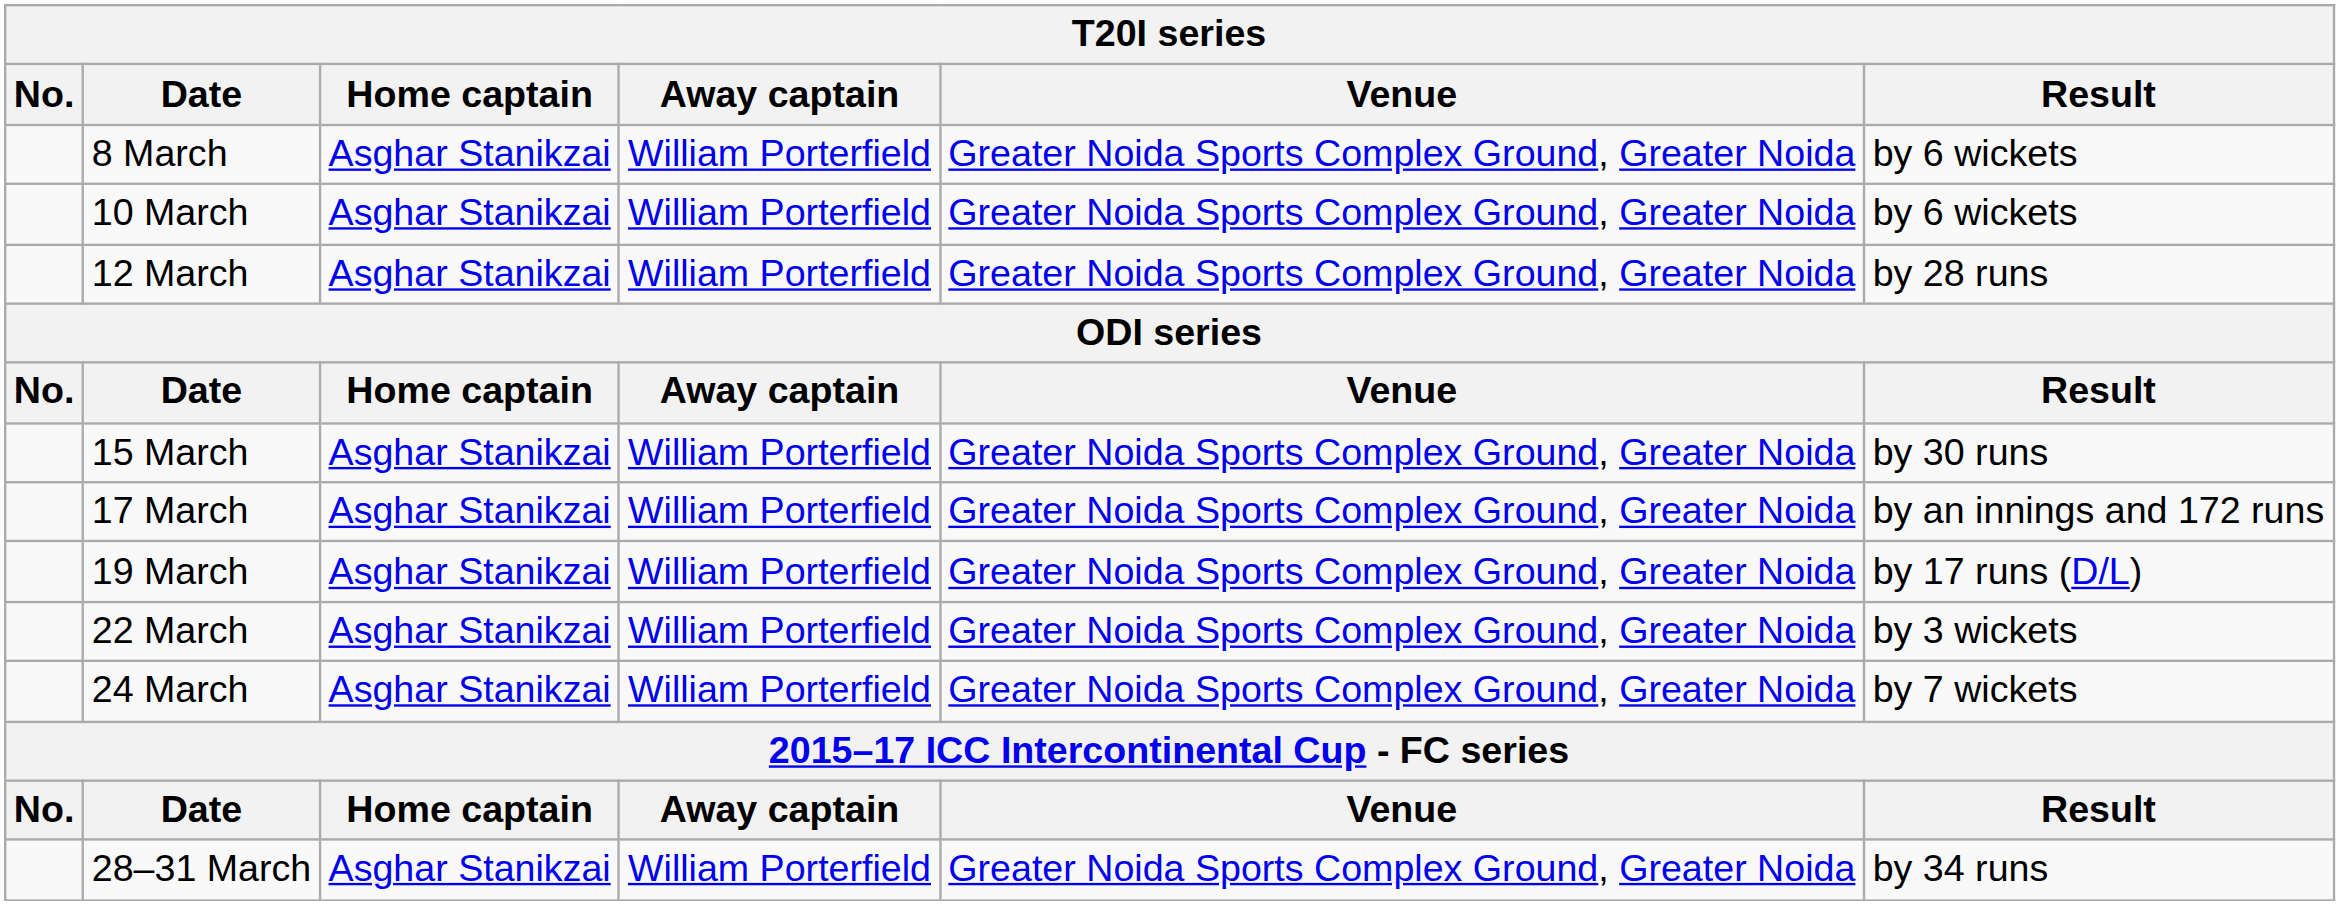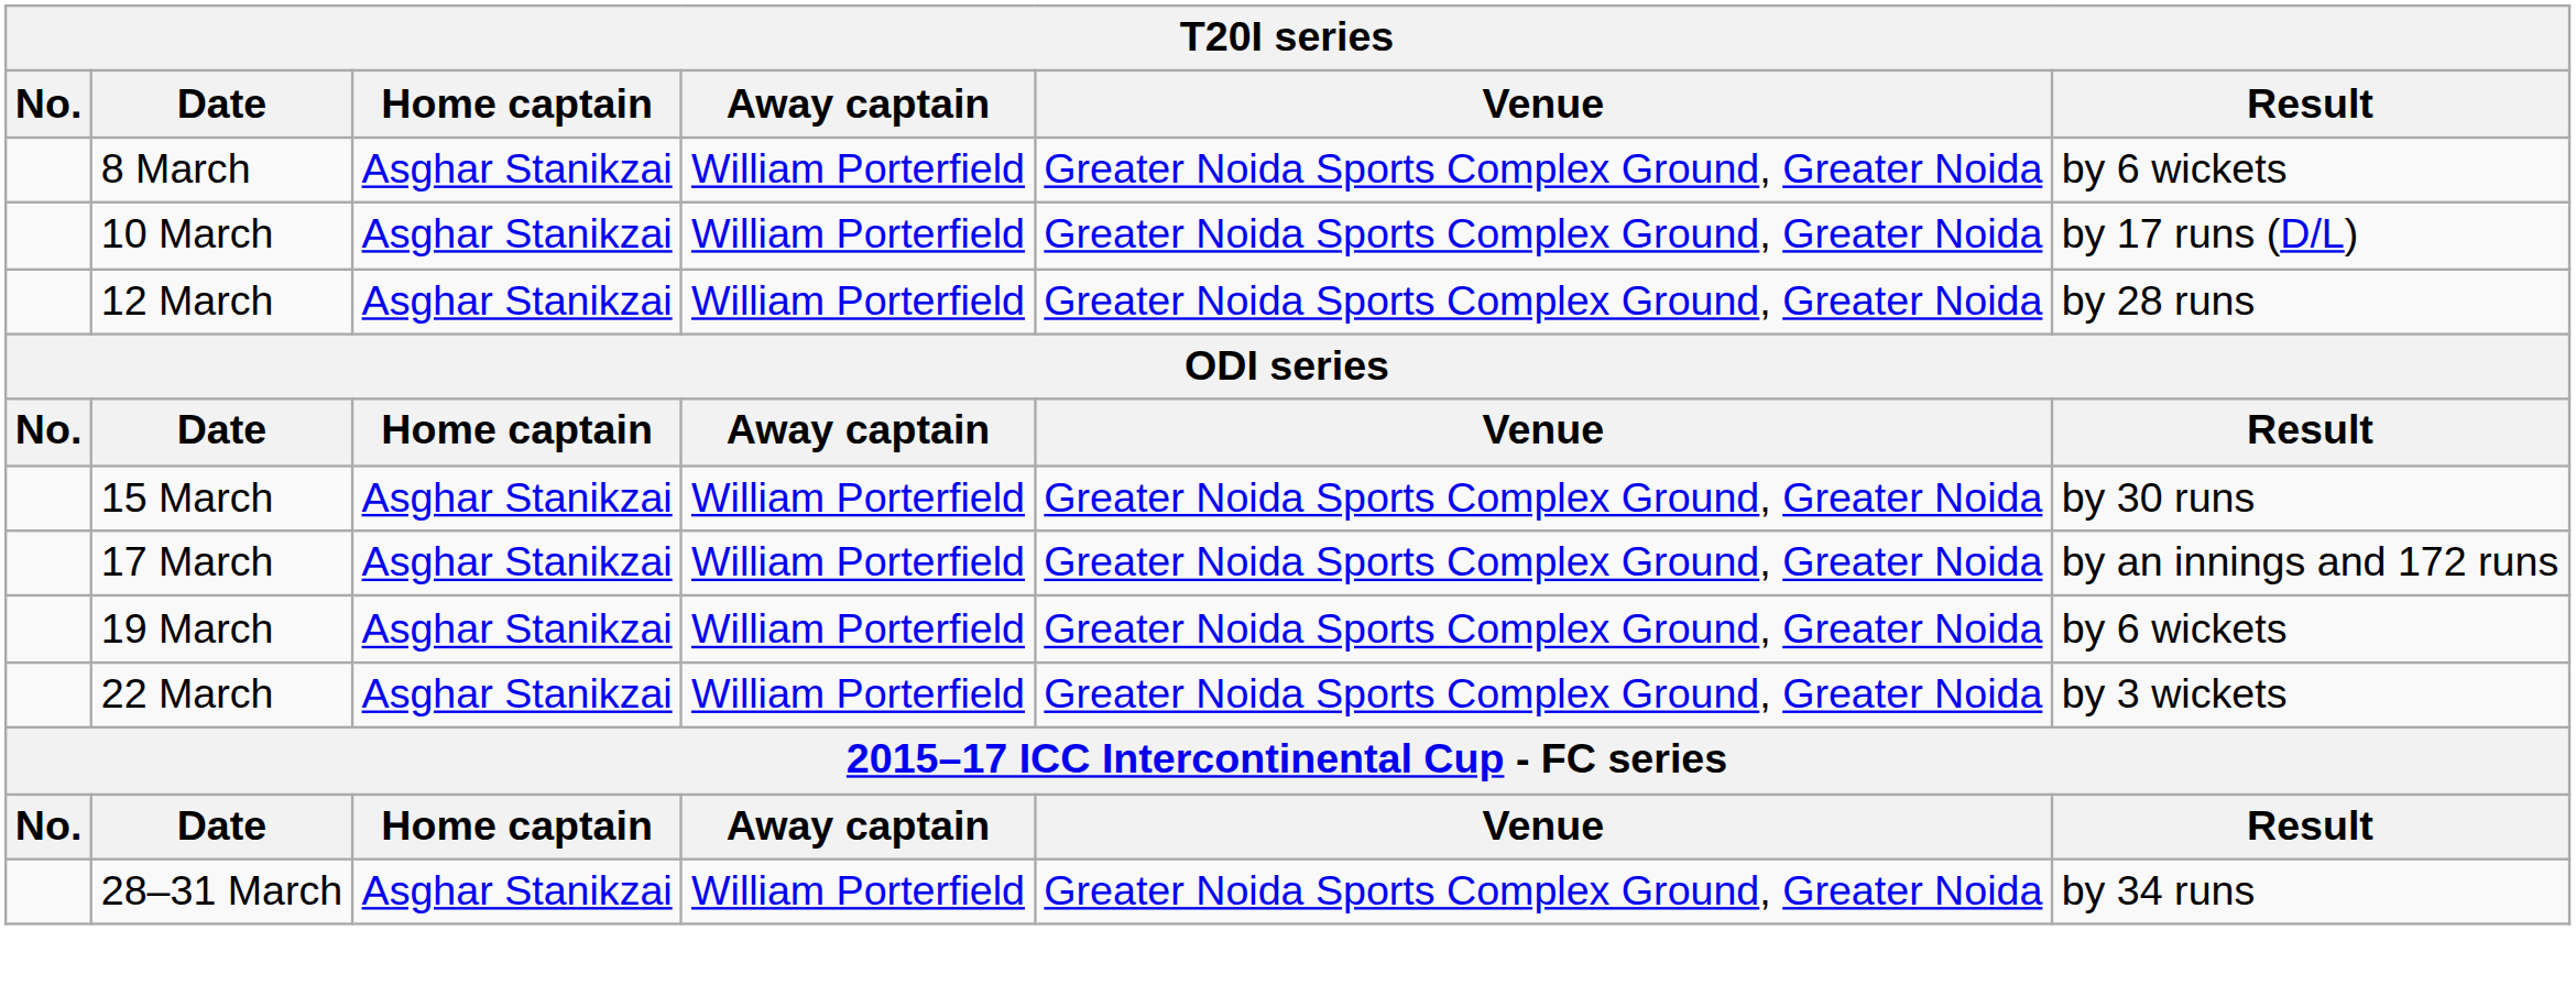10 March | Result: by 6 wickets -> by 17 runs (D/L)
19 March | Result: by 17 runs (D/L) -> by 6 wickets
- row: 24 March | Asghar Stanikzai | William Porterfield | Greater Noida Sports Complex Ground, Greater Noida | by 7 wickets
